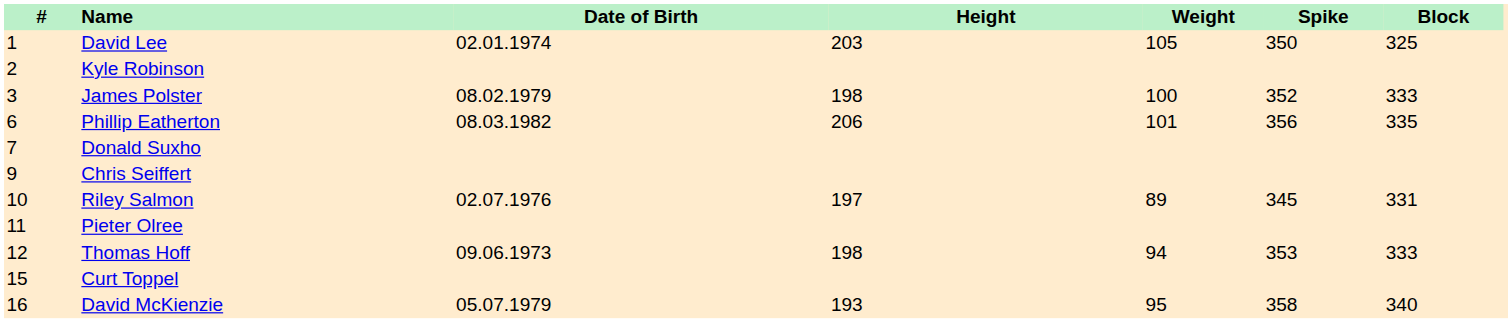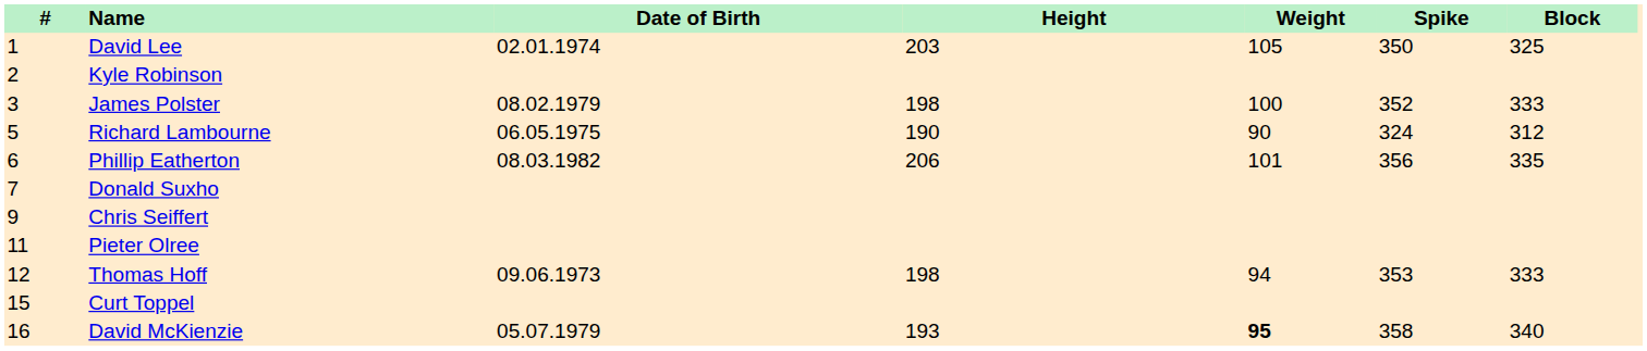+ row: 5 | Richard Lambourne | 06.05.1975 | 190 | 90 | 324 | 312
- row: 10 | Riley Salmon | 02.07.1976 | 197 | 89 | 345 | 331
David McKienzie | Weight: normal -> bold
